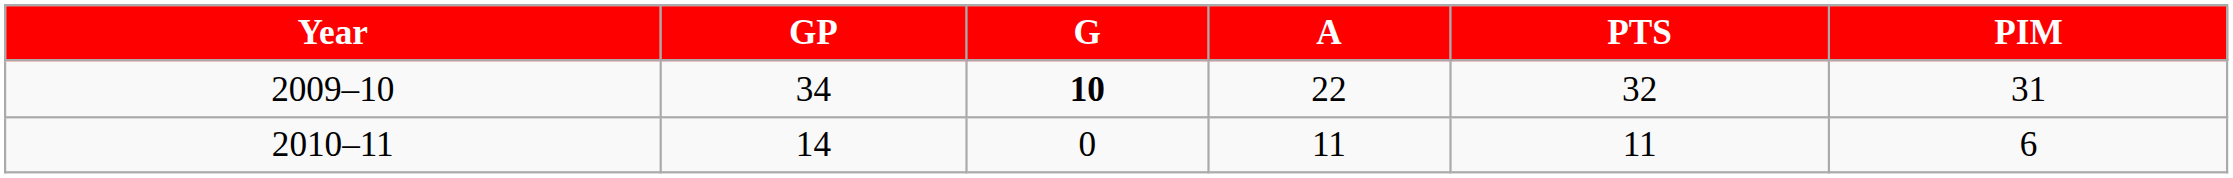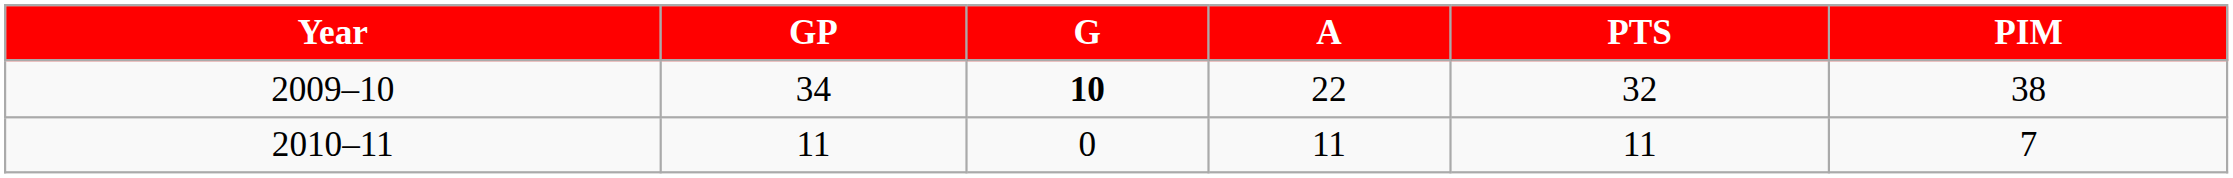2009–10 | PIM: 31 -> 38
2010–11 | GP: 14 -> 11
2010–11 | PIM: 6 -> 7
